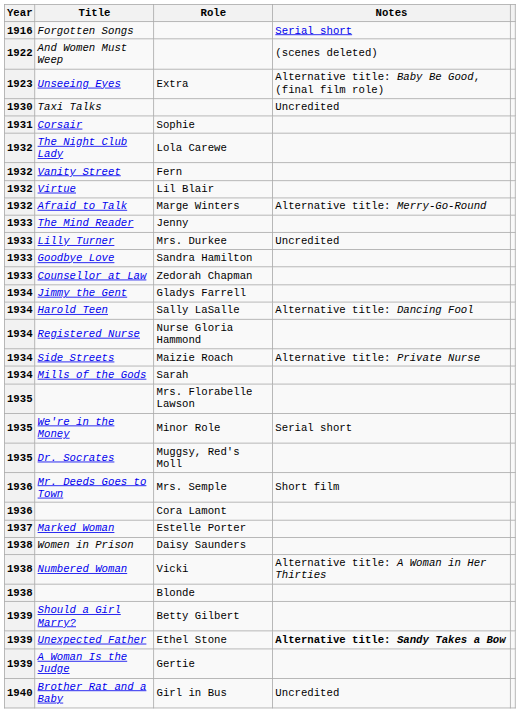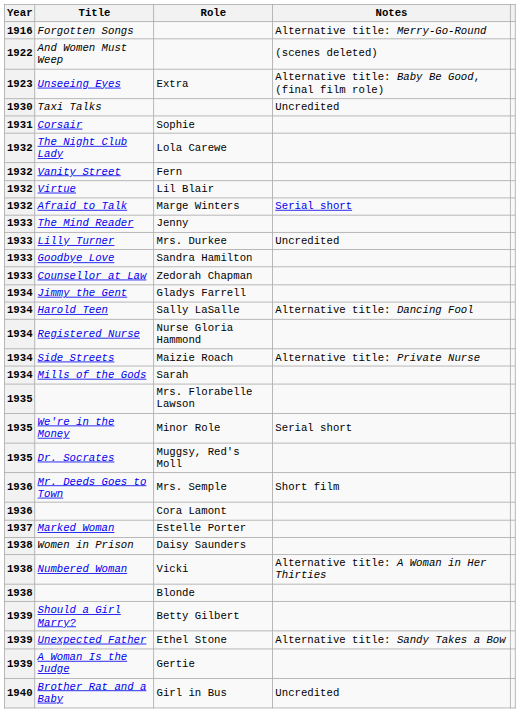Forgotten Songs | Notes: Serial short -> Alternative title: Merry-Go-Round
Afraid to Talk | Notes: Alternative title: Merry-Go-Round -> Serial short
Unexpected Father | Notes: bold -> normal
